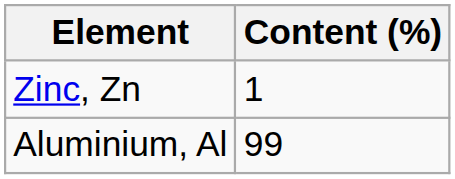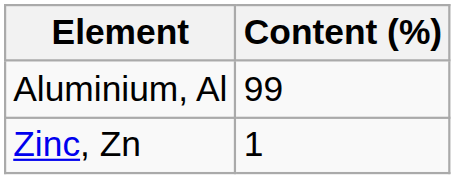rows swapped: Aluminium, Al <-> Zinc, Zn
